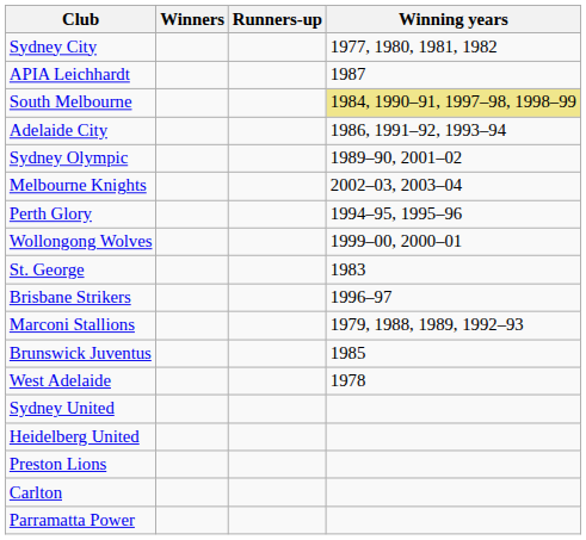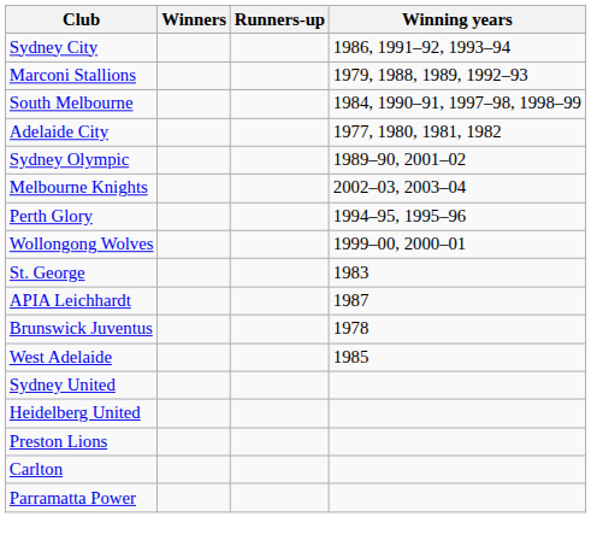Sydney City | Winning years: 1977, 1980, 1981, 1982 -> 1986, 1991–92, 1993–94
rows swapped: Marconi Stallions <-> APIA Leichhardt
South Melbourne | Winning years: khaki background -> no background
Adelaide City | Winning years: 1986, 1991–92, 1993–94 -> 1977, 1980, 1981, 1982
- row: Brisbane Strikers | 1996–97
Brunswick Juventus | Winning years: 1985 -> 1978
West Adelaide | Winning years: 1978 -> 1985
